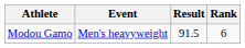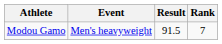Modou Gamo | Rank: 6 -> 7
